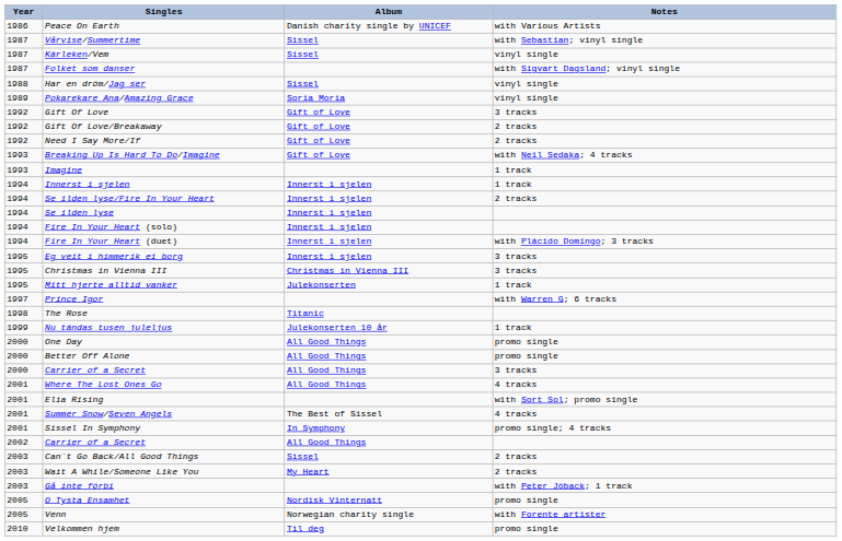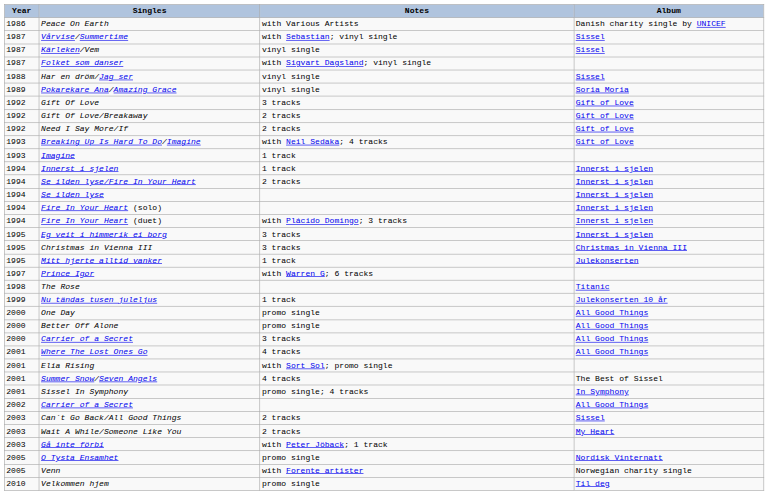columns swapped: Notes <-> Album
